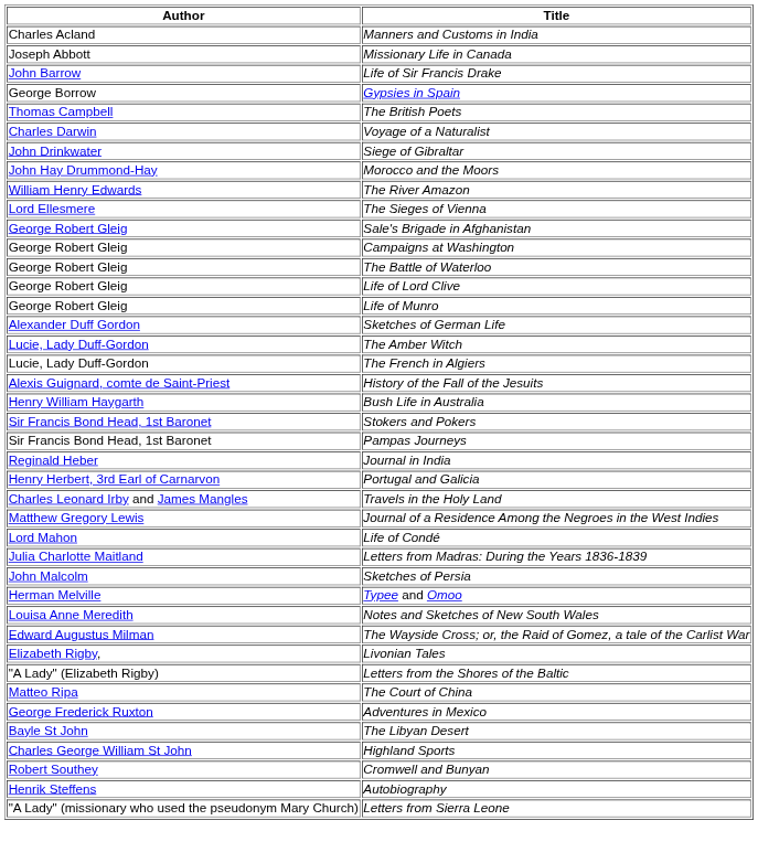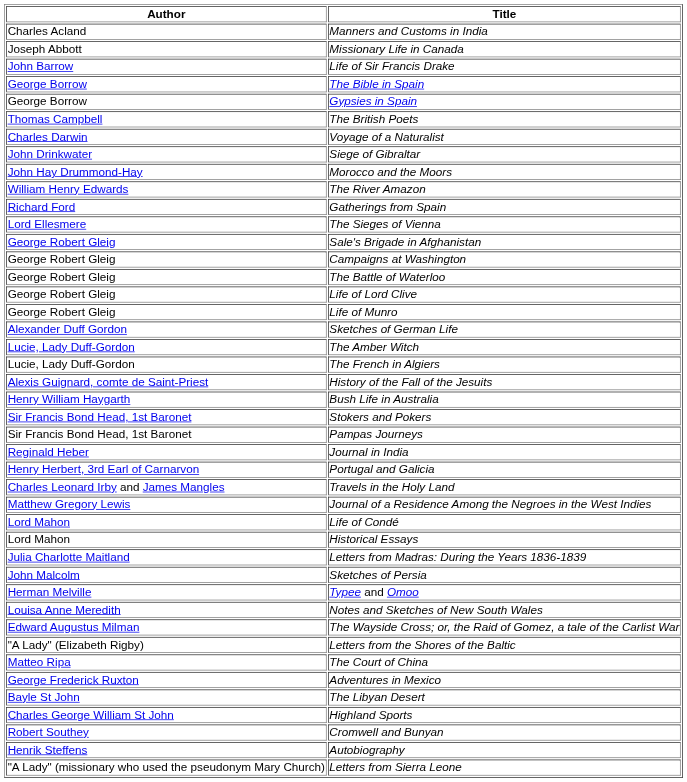+ row: George Borrow | The Bible in Spain
+ row: Richard Ford | Gatherings from Spain
+ row: Lord Mahon | Historical Essays
- row: Elizabeth Rigby, | Livonian Tales
